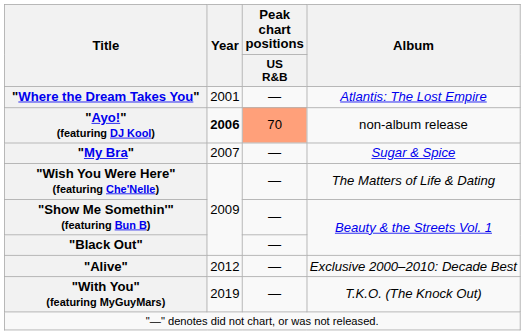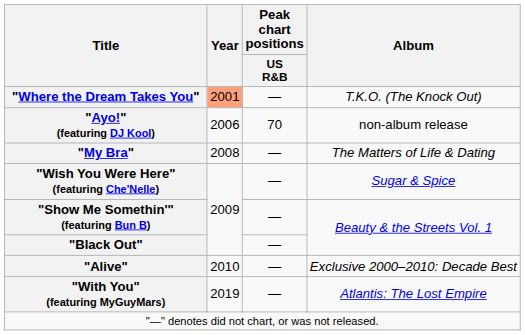"Where the Dream Takes You" | Year: no background -> lightsalmon background
"Where the Dream Takes You" | Album: Atlantis: The Lost Empire -> T.K.O. (The Knock Out)
"Ayo!" (featuring DJ Kool) | Year: bold -> normal
"Ayo!" (featuring DJ Kool) | Peak chart positions / US R&B: lightsalmon background -> no background
"My Bra" | Year: 2007 -> 2008
"My Bra" | Album: Sugar & Spice -> The Matters of Life & Dating
"Wish You Were Here" (featuring Che'Nelle) | Album: The Matters of Life & Dating -> Sugar & Spice
"Alive" | Year: 2012 -> 2010
"With You" (featuring MyGuyMars) | Album: T.K.O. (The Knock Out) -> Atlantis: The Lost Empire
